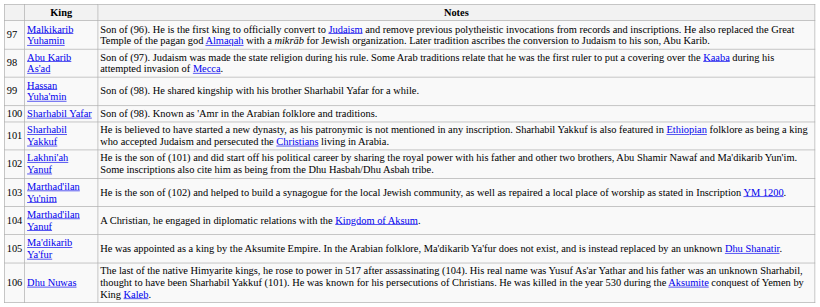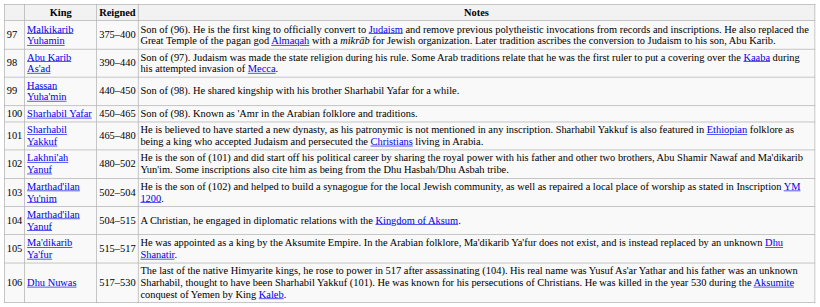+ column: Reigned | 375–400 | 390–440 | 440–450 | 450–465 | 465–480 | 480–502 | 502–504 | 504–515 | 515–517 | 517–530
